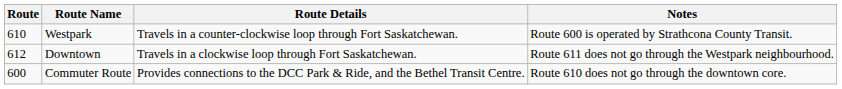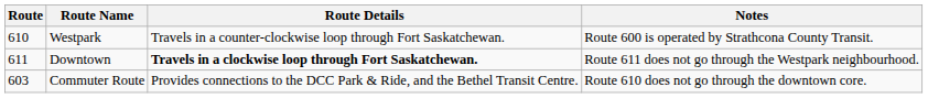Downtown | Route: 612 -> 611
Downtown | Route Details: normal -> bold
Commuter Route | Route: 600 -> 603
